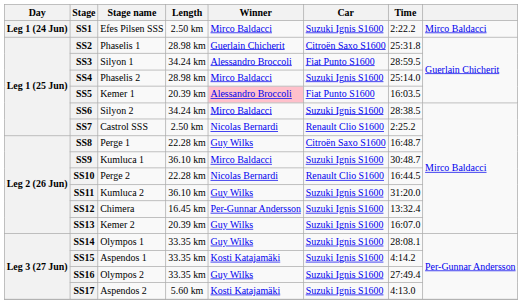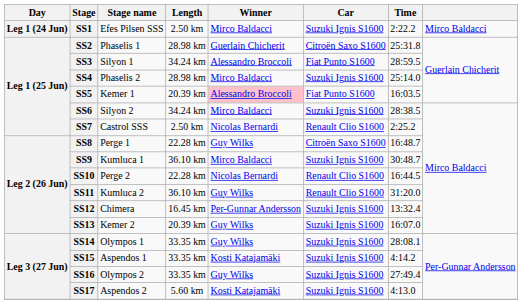SS11 | Car: Suzuki Ignis S1600 -> Renault Clio S1600
